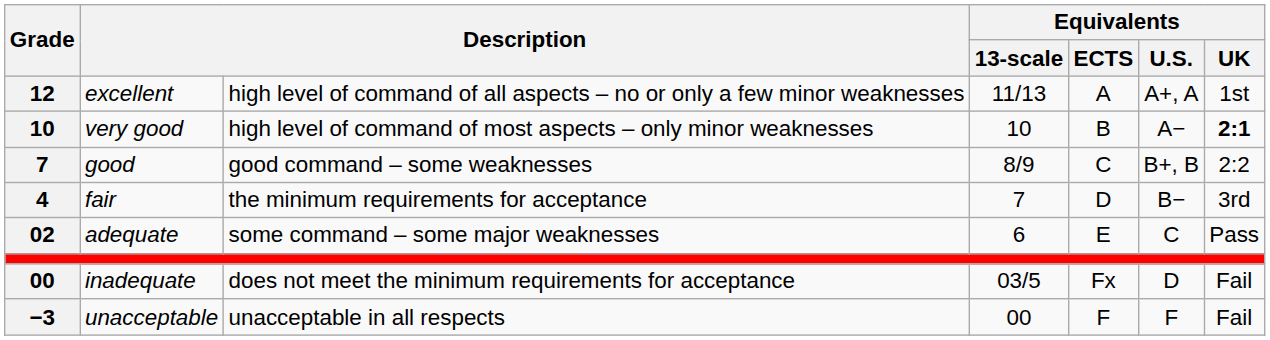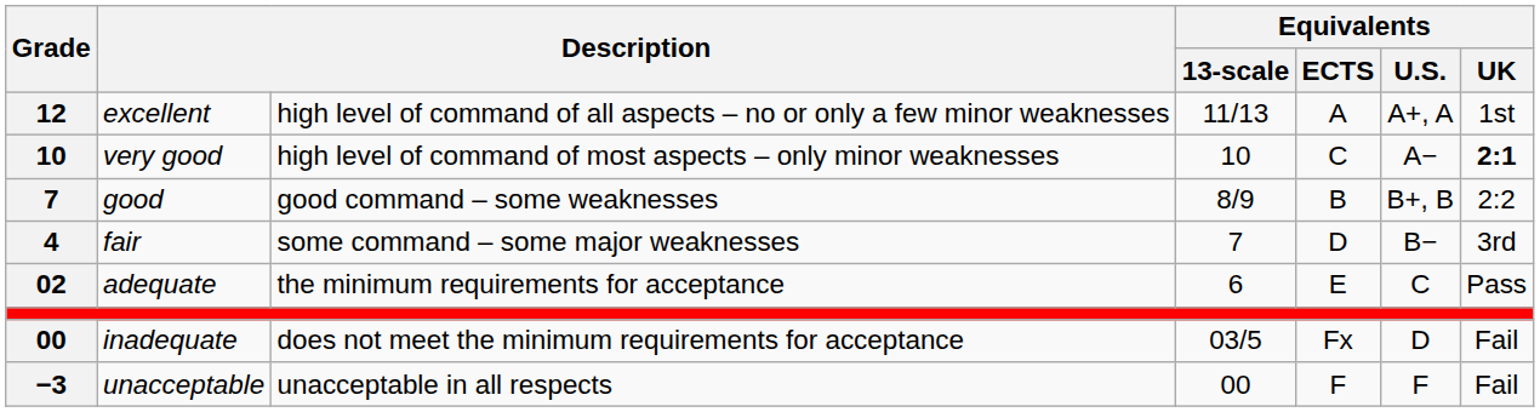very good | Equivalents / ECTS: B -> C
good | Equivalents / ECTS: C -> B
fair | column 3: the minimum requirements for acceptance -> some command – some major weaknesses
adequate | column 3: some command – some major weaknesses -> the minimum requirements for acceptance
